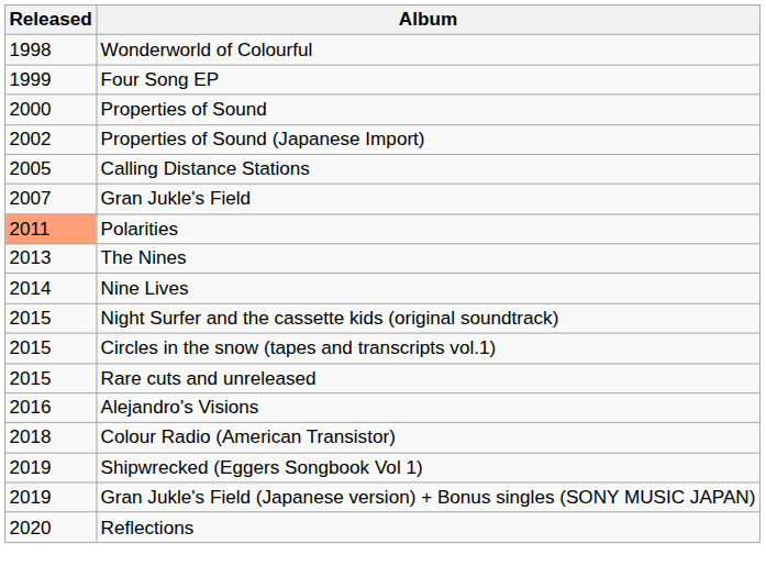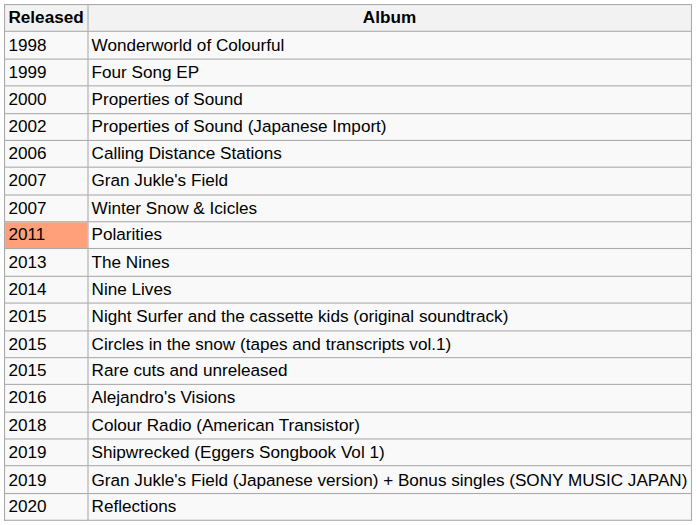Calling Distance Stations | Released: 2005 -> 2006
+ row: 2007 | Winter Snow & Icicles
